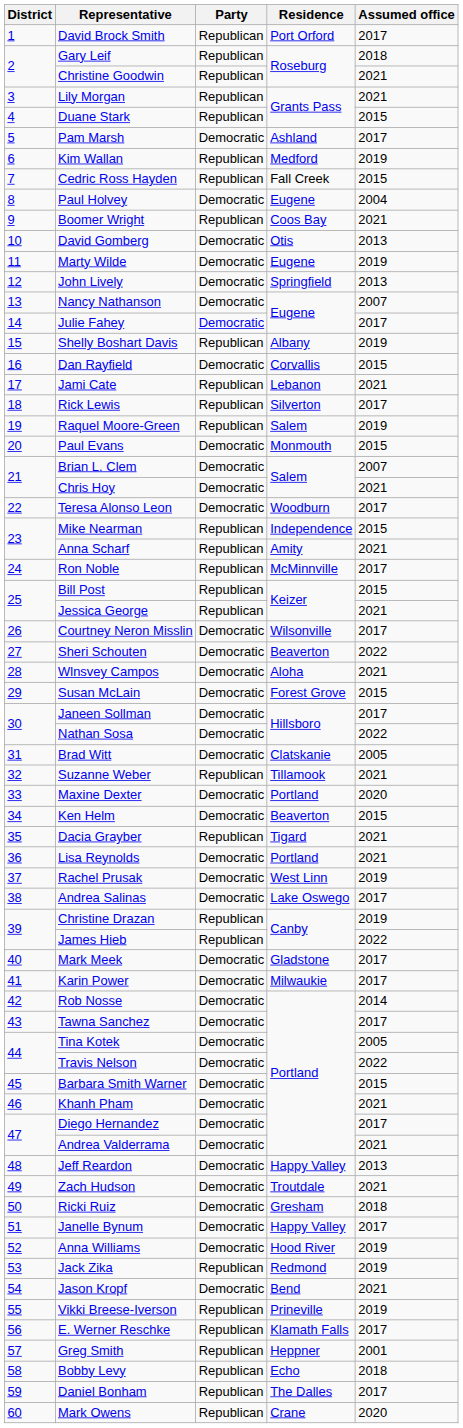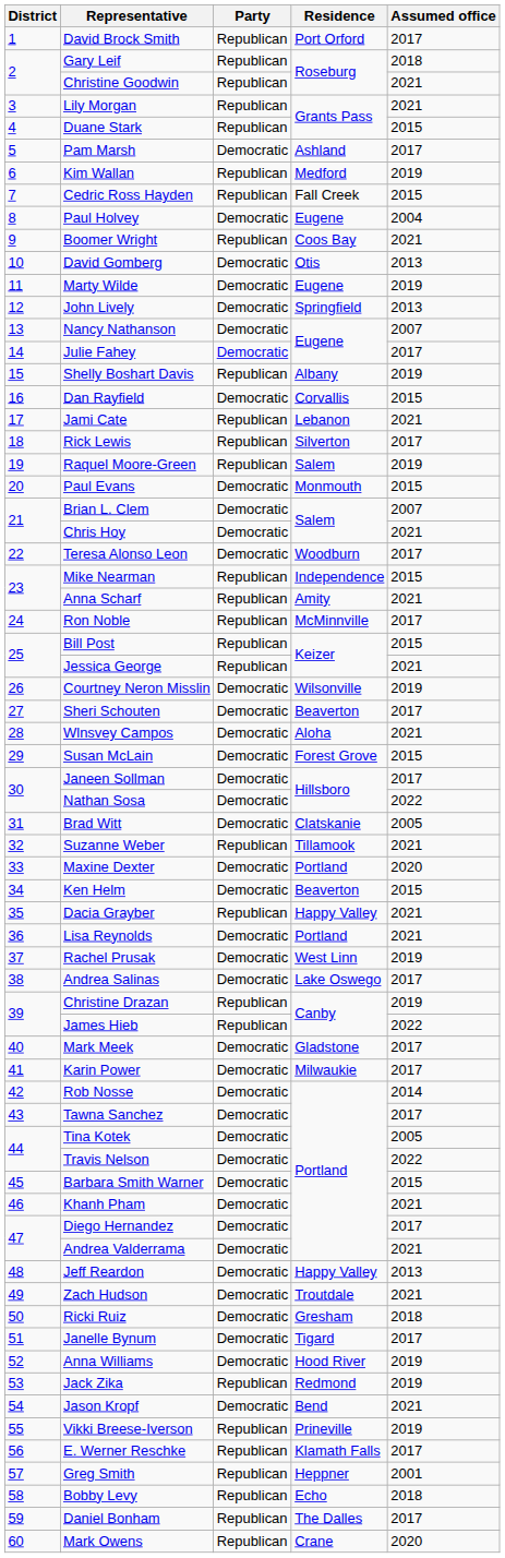Courtney Neron Misslin | Assumed office: 2017 -> 2019
Sheri Schouten | Assumed office: 2022 -> 2017
Dacia Grayber | Residence: Tigard -> Happy Valley
Janelle Bynum | Residence: Happy Valley -> Tigard
